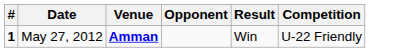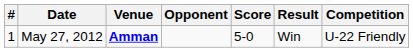+ column: Score | 5-0
May 27, 2012 | #: bold -> normal
